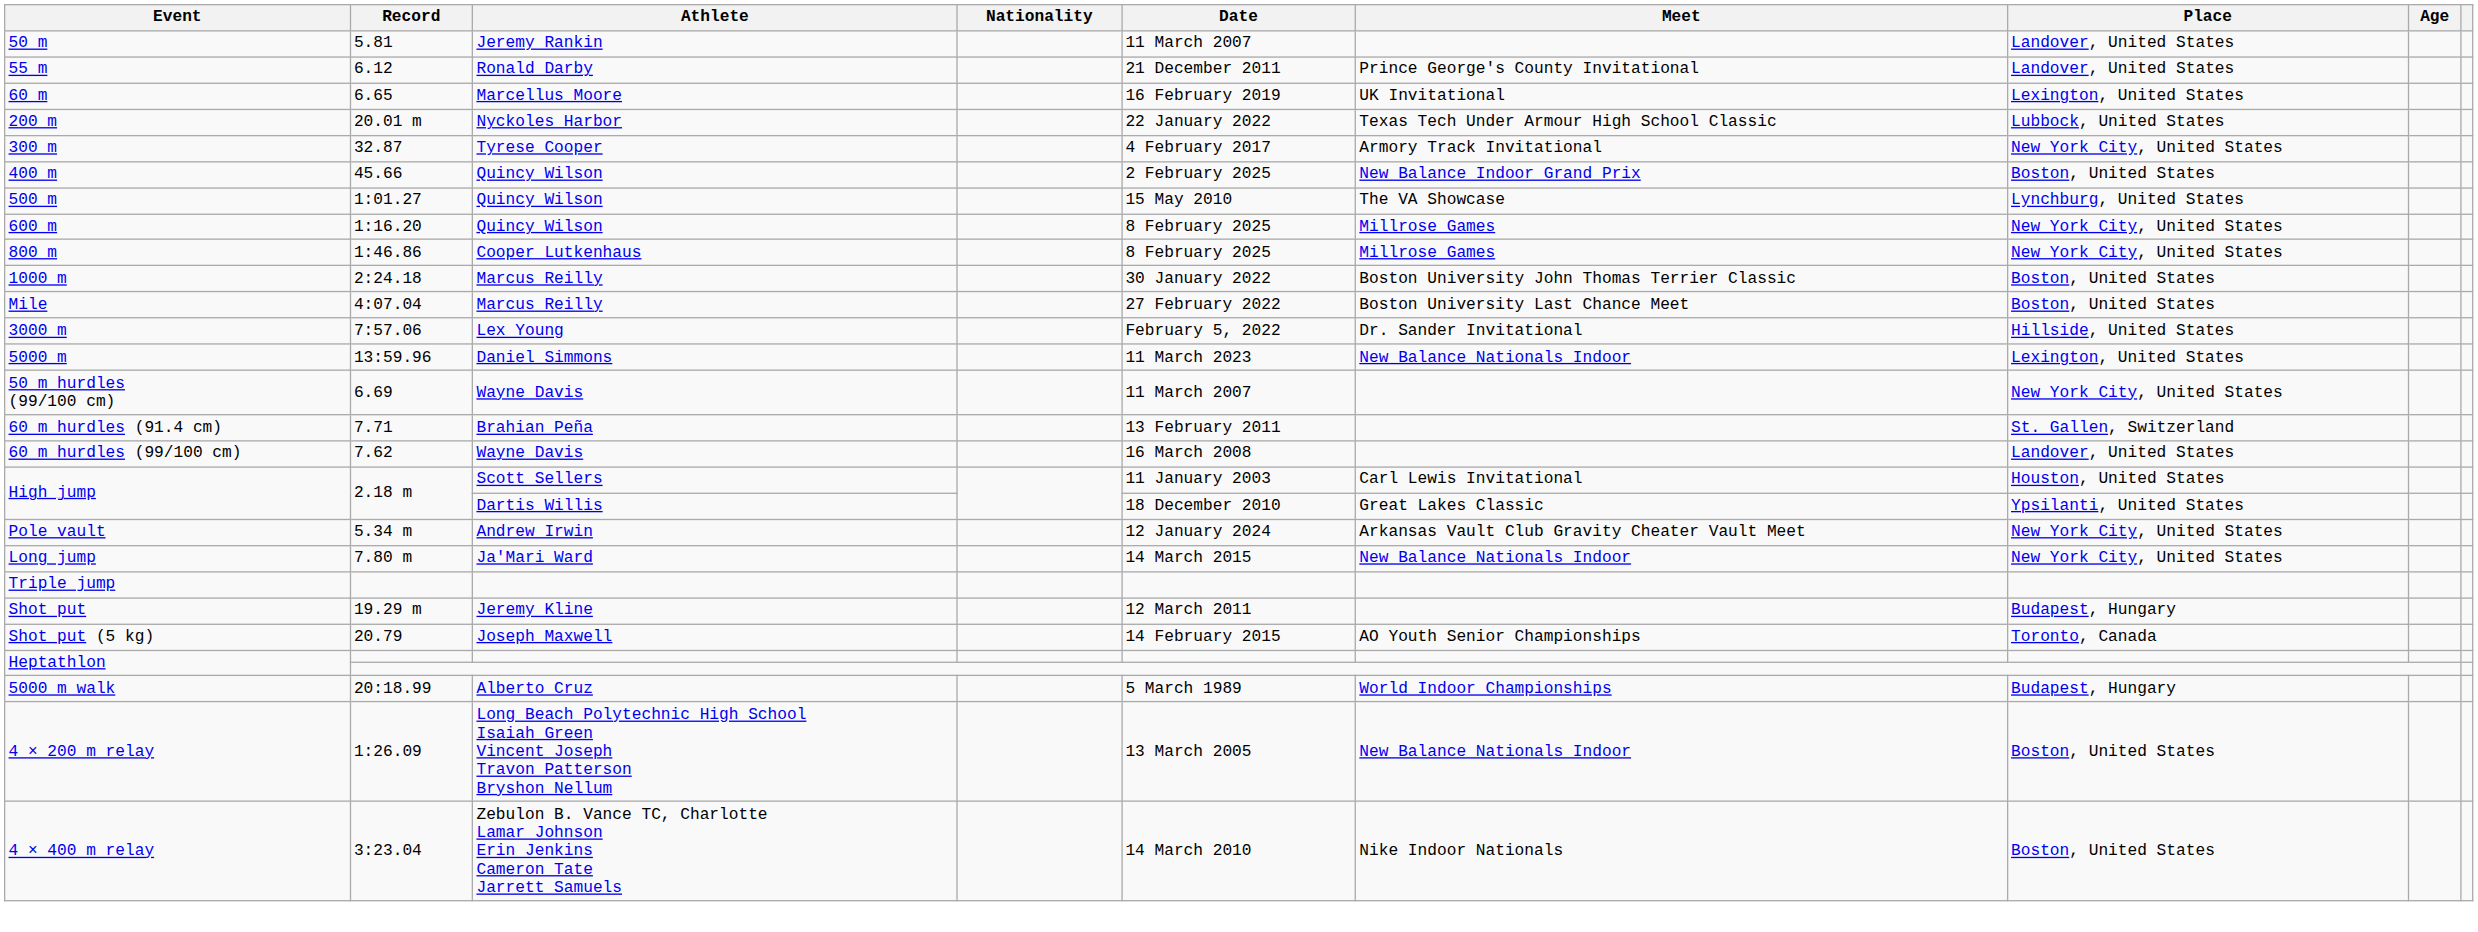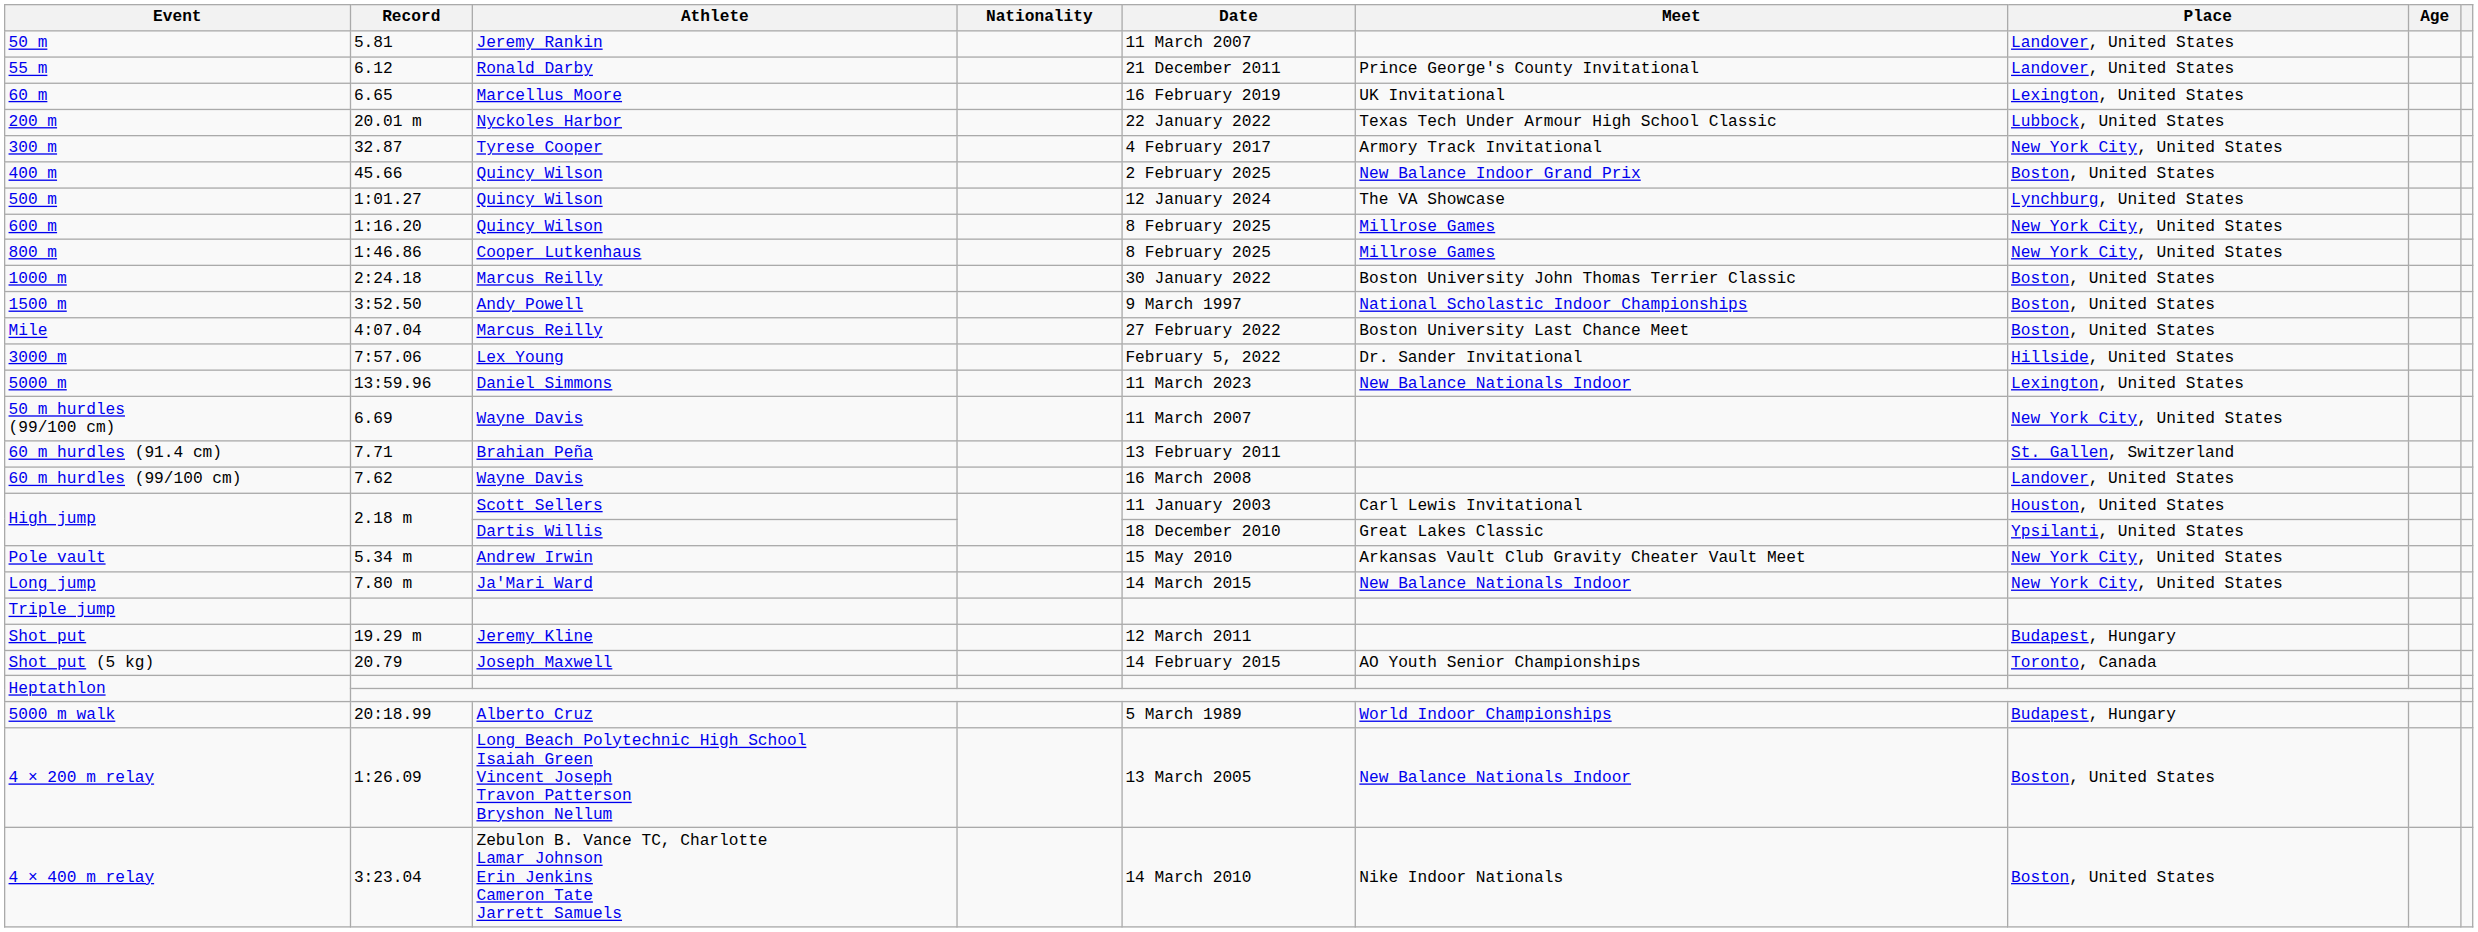500 m | Date: 15 May 2010 -> 12 January 2024
+ row: 1500 m | 3:52.50 | Andy Powell | 9 March 1997 | National Scholastic Indoor Championships | Boston, United States
Pole vault | Date: 12 January 2024 -> 15 May 2010
